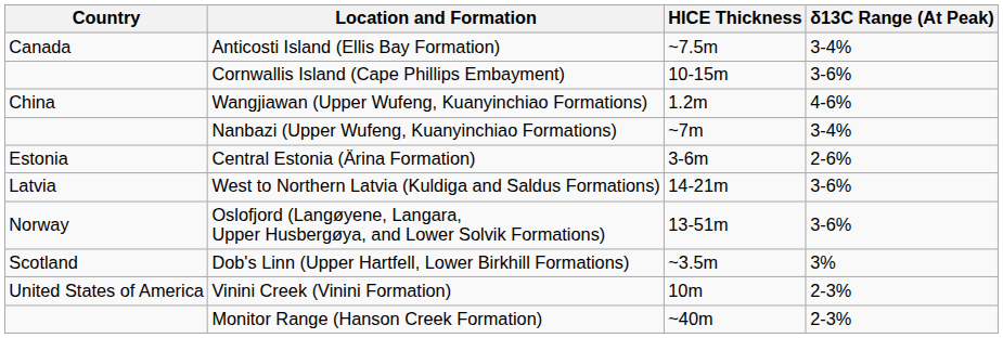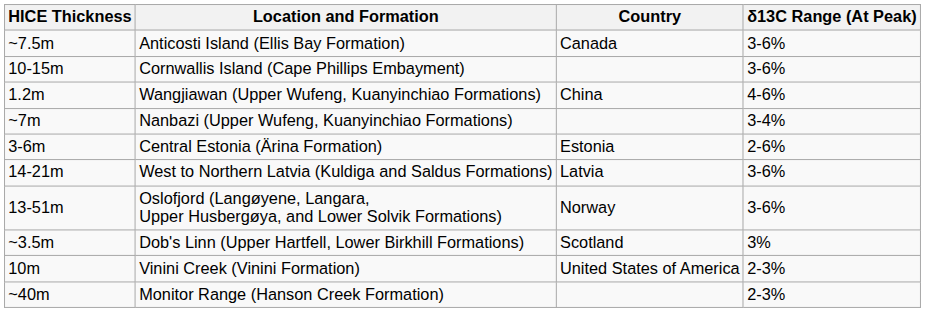columns swapped: Country <-> HICE Thickness
Anticosti Island (Ellis Bay Formation) | δ13C Range (At Peak): 3-4% -> 3-6%
